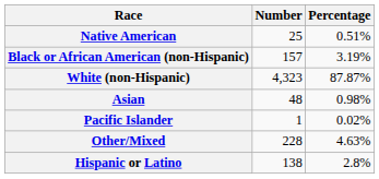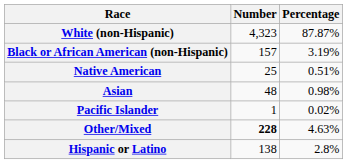rows swapped: White (non-Hispanic) <-> Native American
Other/Mixed | Number: normal -> bold
